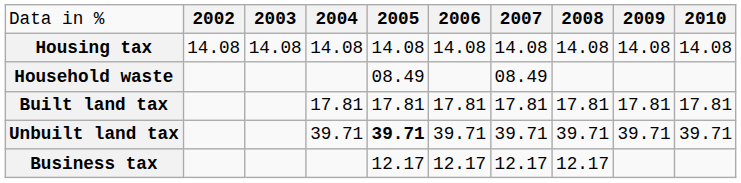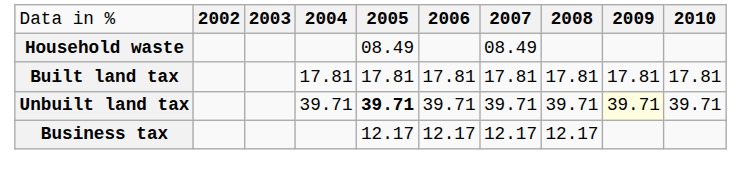- row: Housing tax | 14.08 | 14.08 | 14.08 | 14.08 | 14.08 | 14.08 | 14.08 | 14.08 | 14.08
Unbuilt land tax | column 9: no background -> lightyellow background
